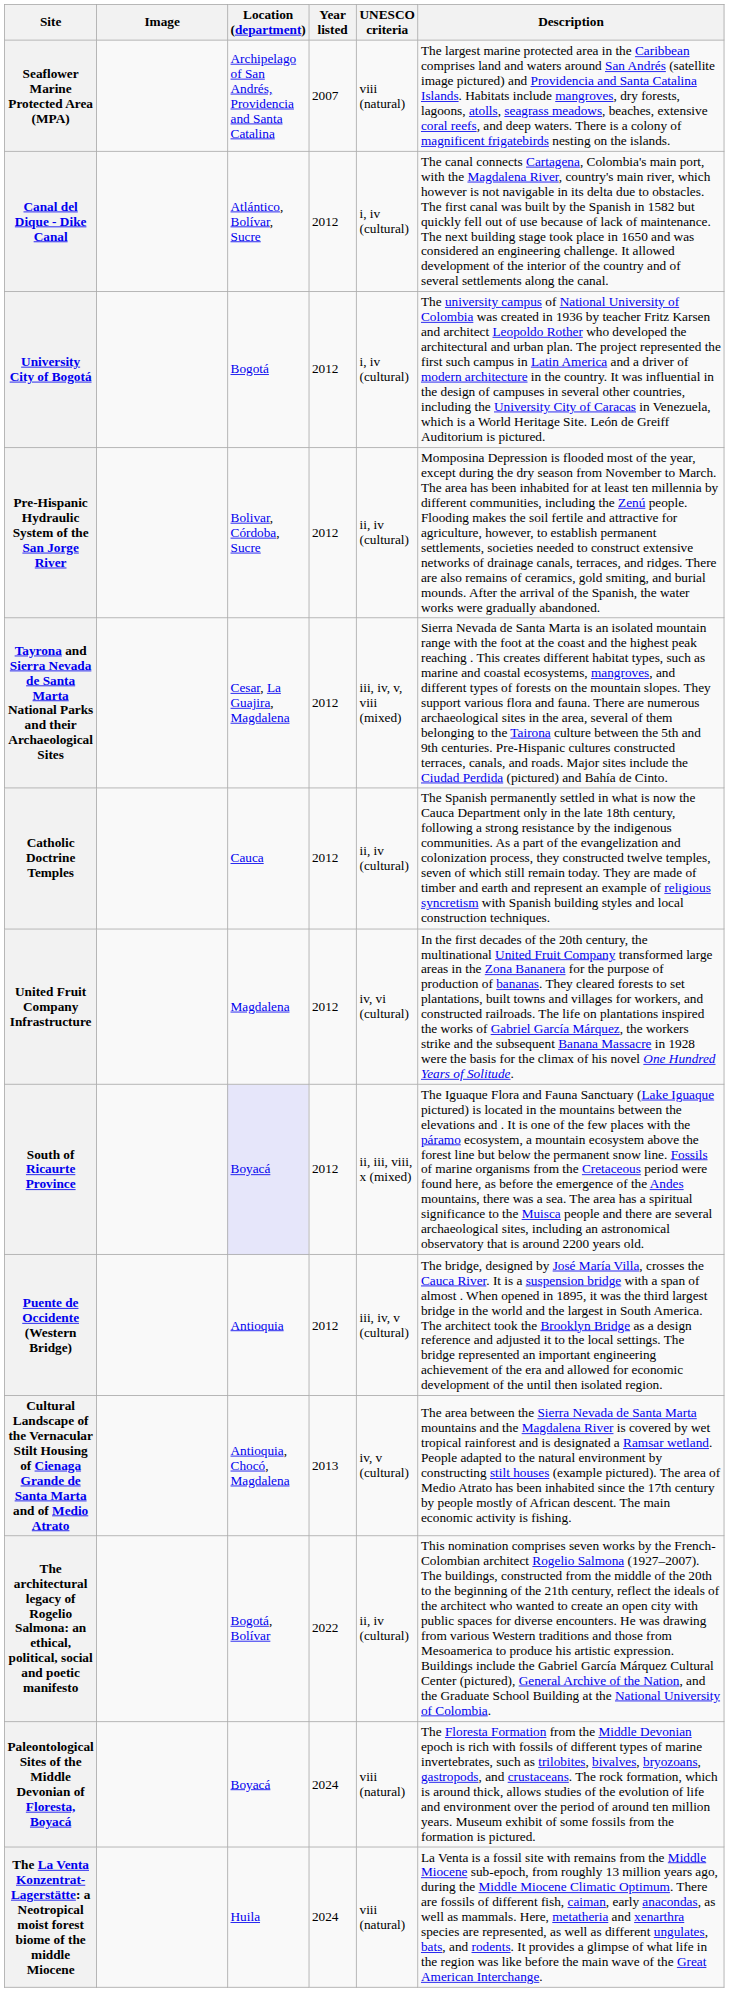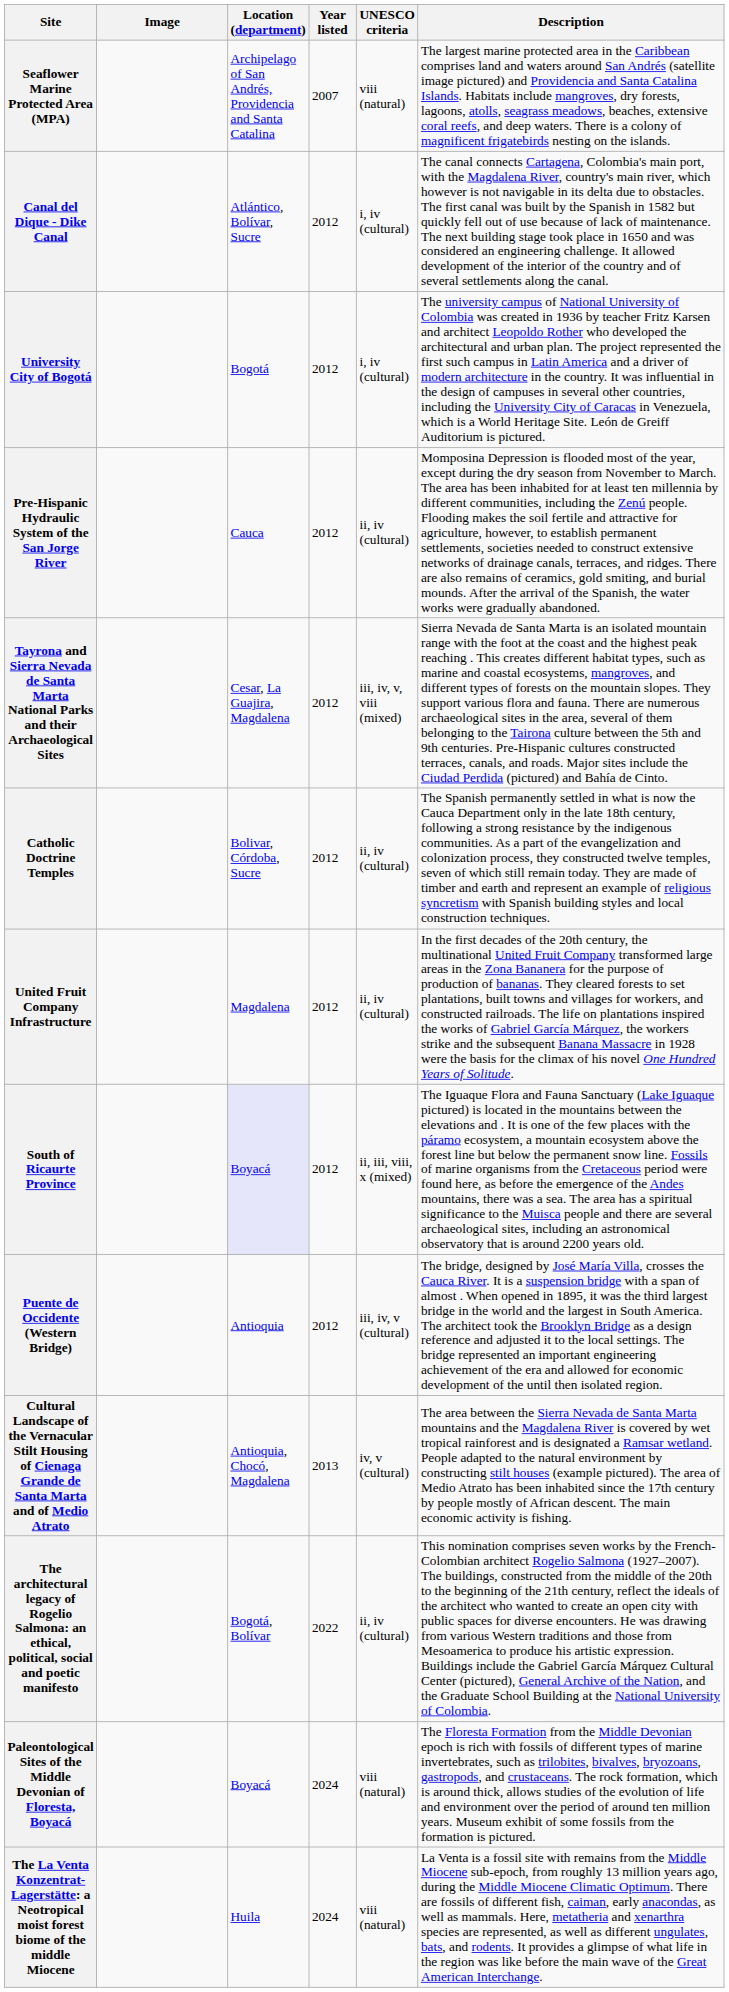Pre-Hispanic Hydraulic System of the San Jorge River | Location (department): Bolivar, Córdoba, Sucre -> Cauca
Catholic Doctrine Temples | Location (department): Cauca -> Bolivar, Córdoba, Sucre
United Fruit Company Infrastructure | UNESCO criteria: iv, vi (cultural) -> ii, iv (cultural)
